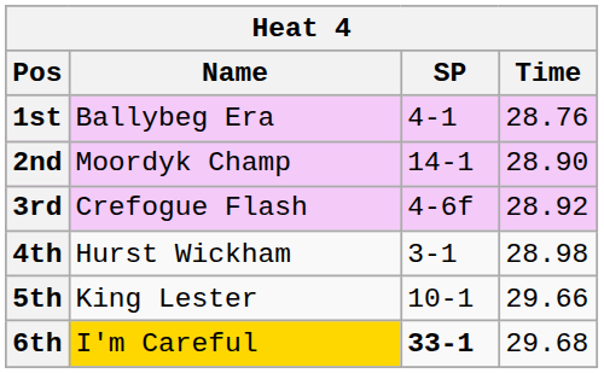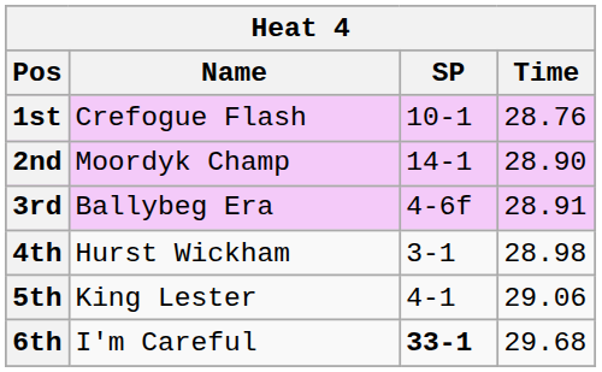1st | Name: Ballybeg Era -> Crefogue Flash
1st | SP: 4-1 -> 10-1
3rd | Name: Crefogue Flash -> Ballybeg Era
3rd | Time: 28.92 -> 28.91
5th | SP: 10-1 -> 4-1
5th | Time: 29.66 -> 29.06
6th | Name: gold background -> no background
